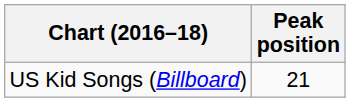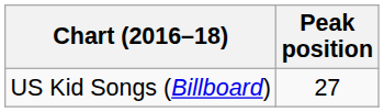US Kid Songs (Billboard) | Peak position: 21 -> 27
